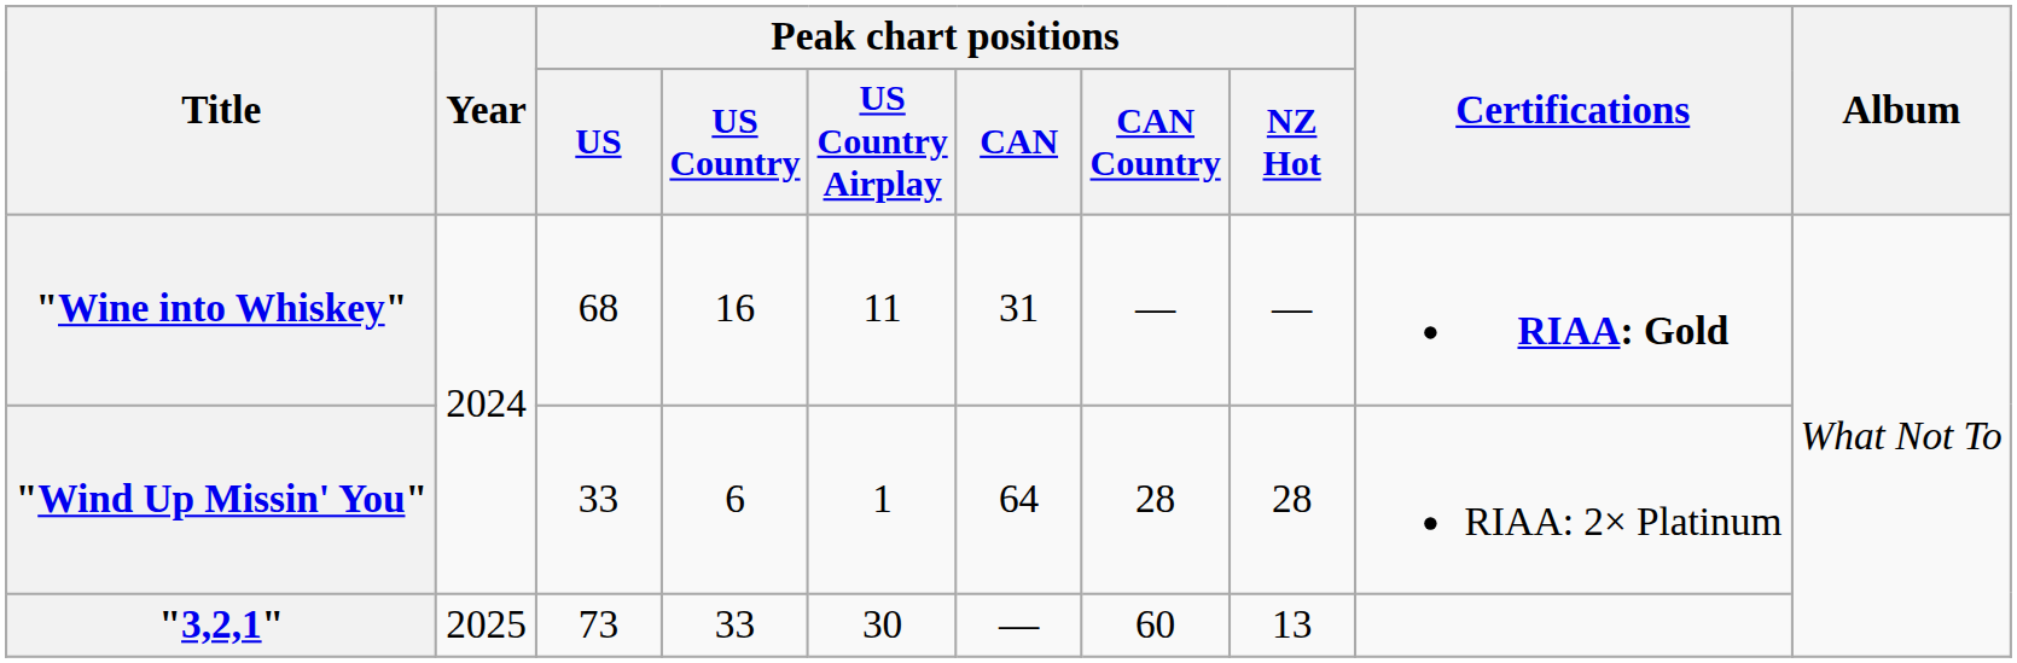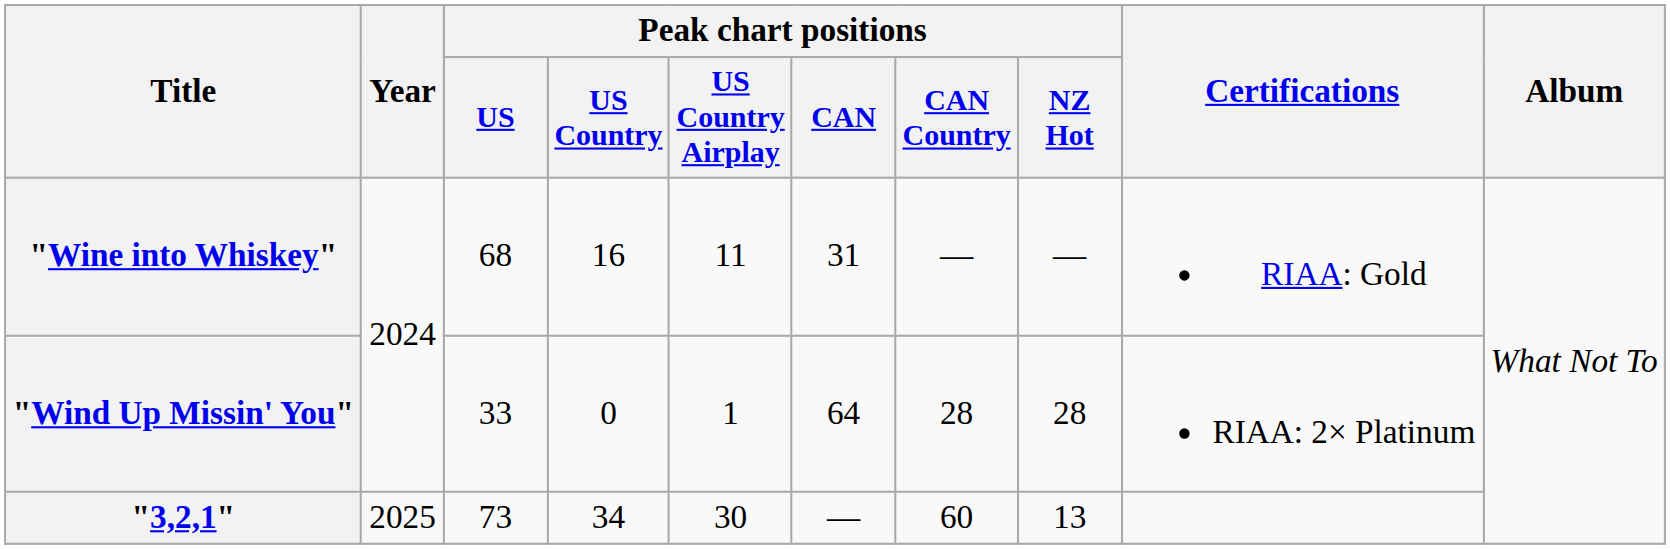"Wine into Whiskey" | Certifications: bold -> normal
"Wind Up Missin' You" | Peak chart positions / US Country: 6 -> 0
"3,2,1" | Peak chart positions / US Country: 33 -> 34
